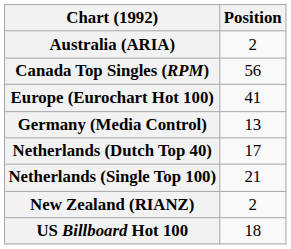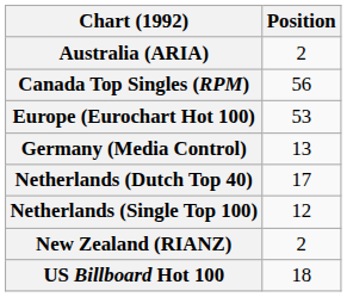Europe (Eurochart Hot 100) | Position: 41 -> 53
Netherlands (Single Top 100) | Position: 21 -> 12
